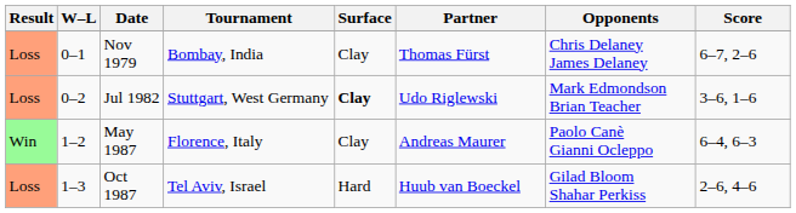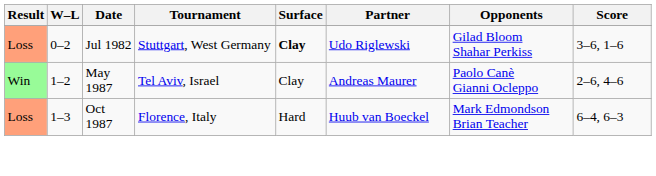- row: Loss | 0–1 | Nov 1979 | Bombay, India | Clay | Thomas Fürst | Chris Delaney James Delaney | 6–7, 2–6
Jul 1982 | Opponents: Mark Edmondson Brian Teacher -> Gilad Bloom Shahar Perkiss
May 1987 | Tournament: Florence, Italy -> Tel Aviv, Israel
May 1987 | Score: 6–4, 6–3 -> 2–6, 4–6
Oct 1987 | Tournament: Tel Aviv, Israel -> Florence, Italy
Oct 1987 | Opponents: Gilad Bloom Shahar Perkiss -> Mark Edmondson Brian Teacher
Oct 1987 | Score: 2–6, 4–6 -> 6–4, 6–3
